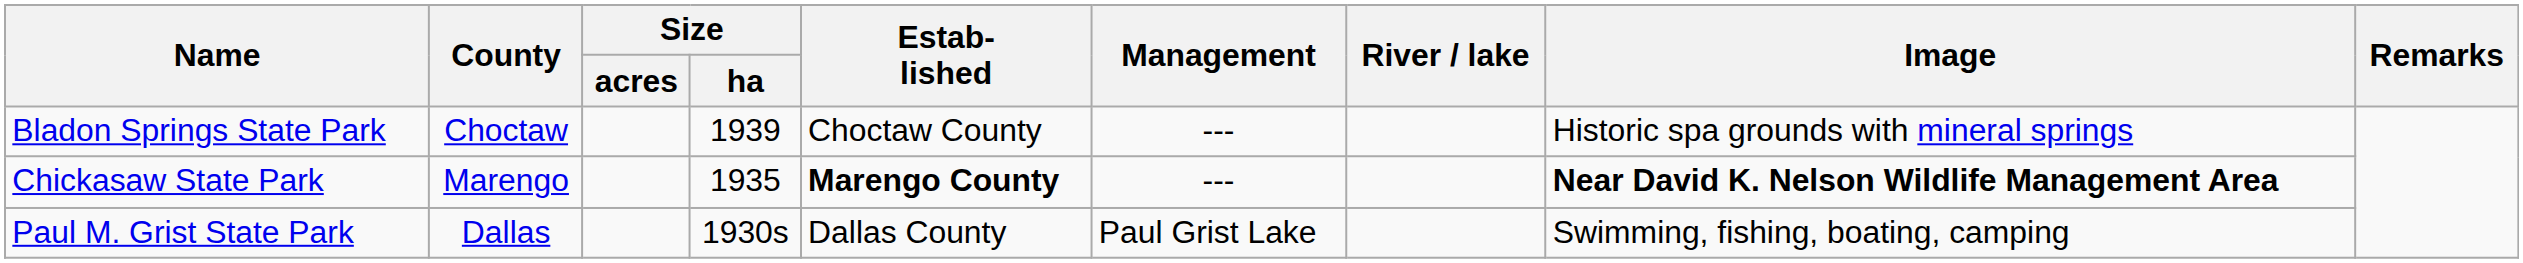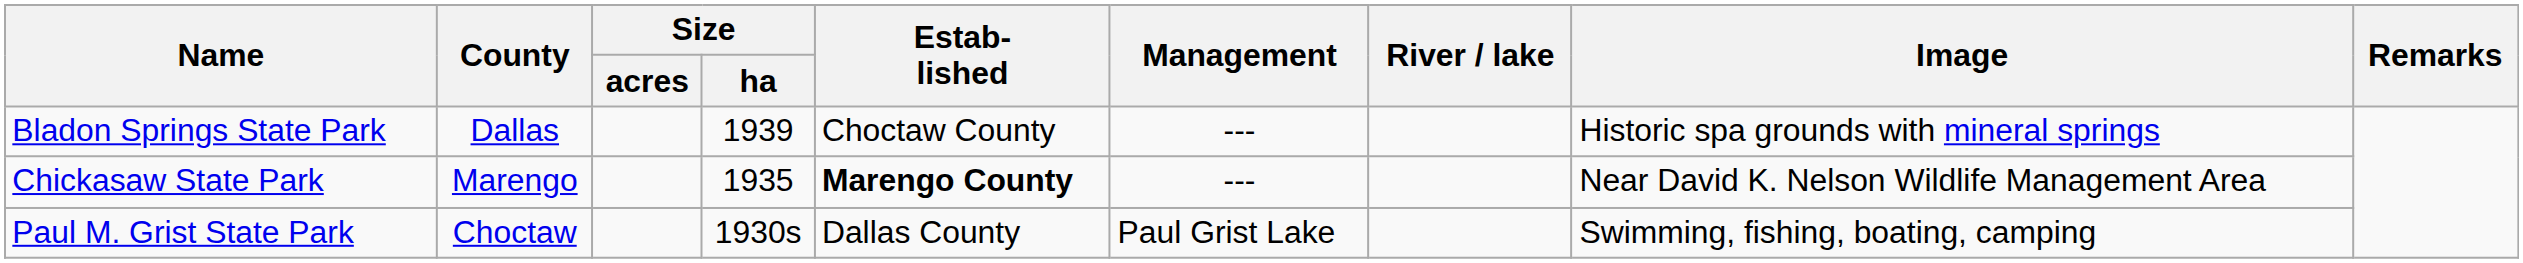Bladon Springs State Park | County: Choctaw -> Dallas
Chickasaw State Park | Image: bold -> normal
Paul M. Grist State Park | County: Dallas -> Choctaw
